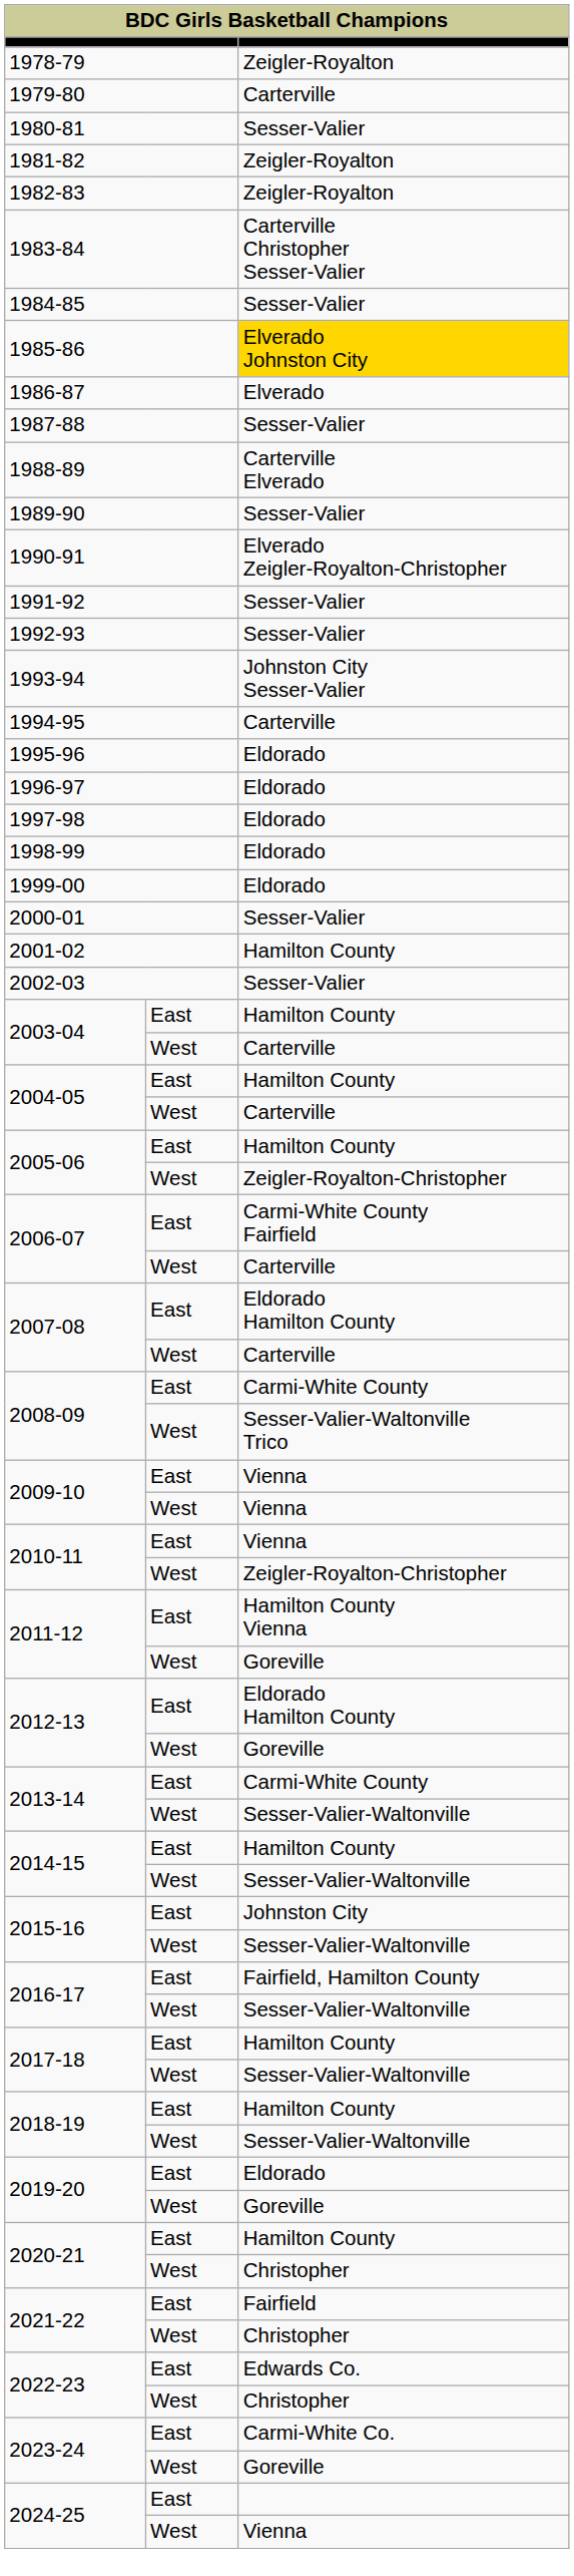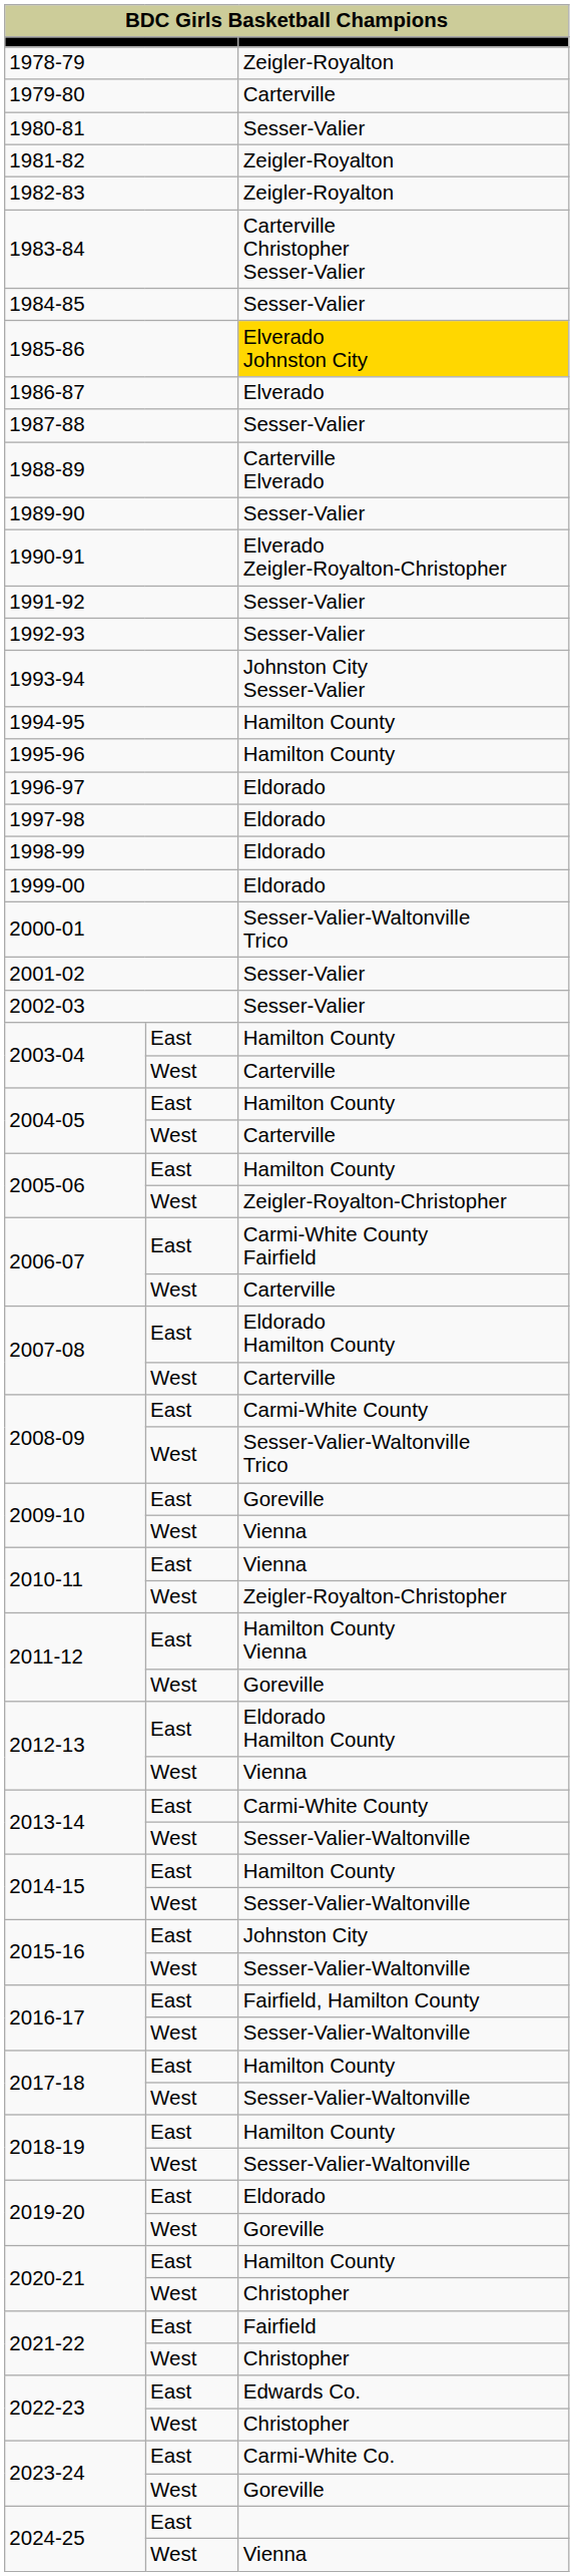1994-95 | column 3: Carterville -> Hamilton County
1995-96 | column 3: Eldorado -> Hamilton County
2000-01 | column 3: Sesser-Valier -> Sesser-Valier-Waltonville Trico
2001-02 | column 3: Hamilton County -> Sesser-Valier
2009-10 / East | column 3: Vienna -> Goreville
2012-13 / West | column 3: Goreville -> Vienna
